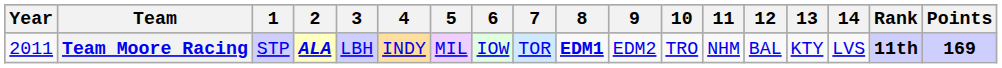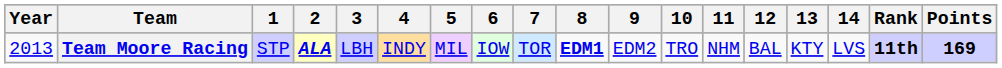Team Moore Racing | Year: 2011 -> 2013
